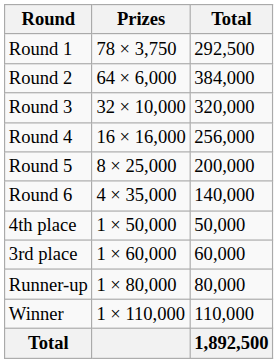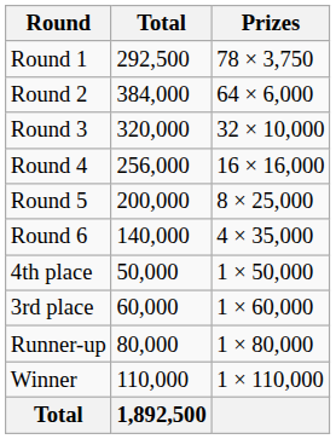columns swapped: Prizes <-> Total
